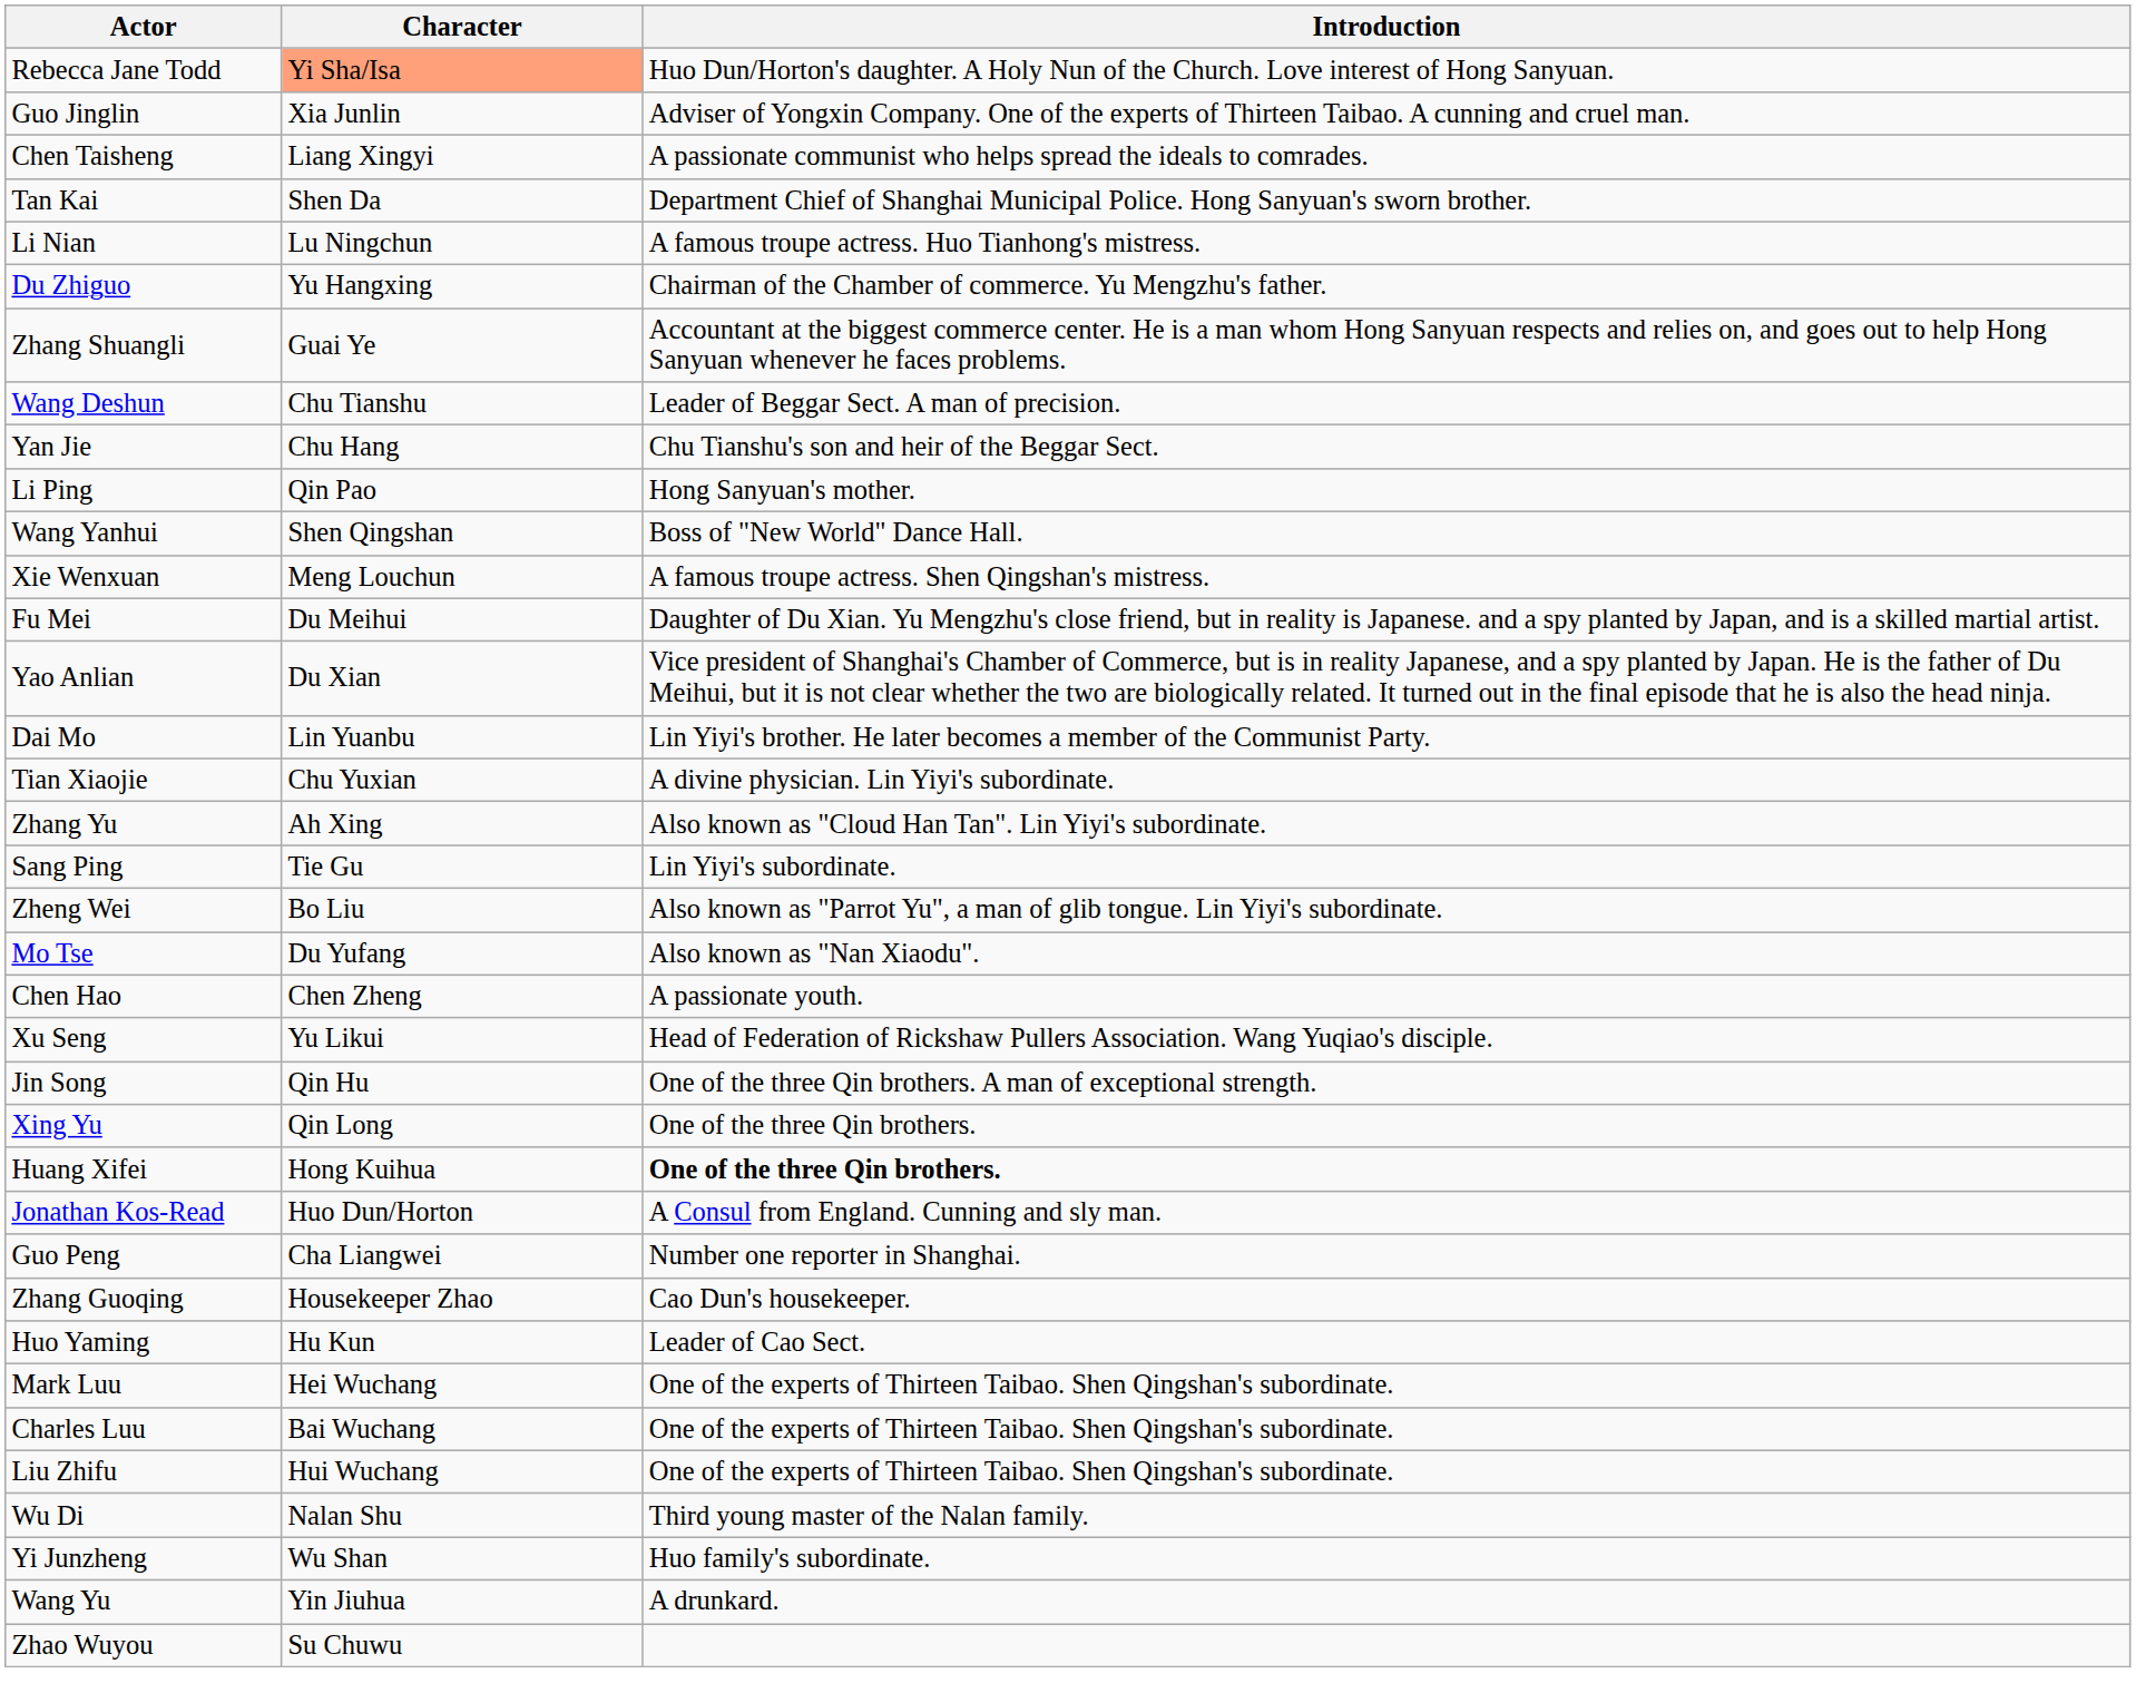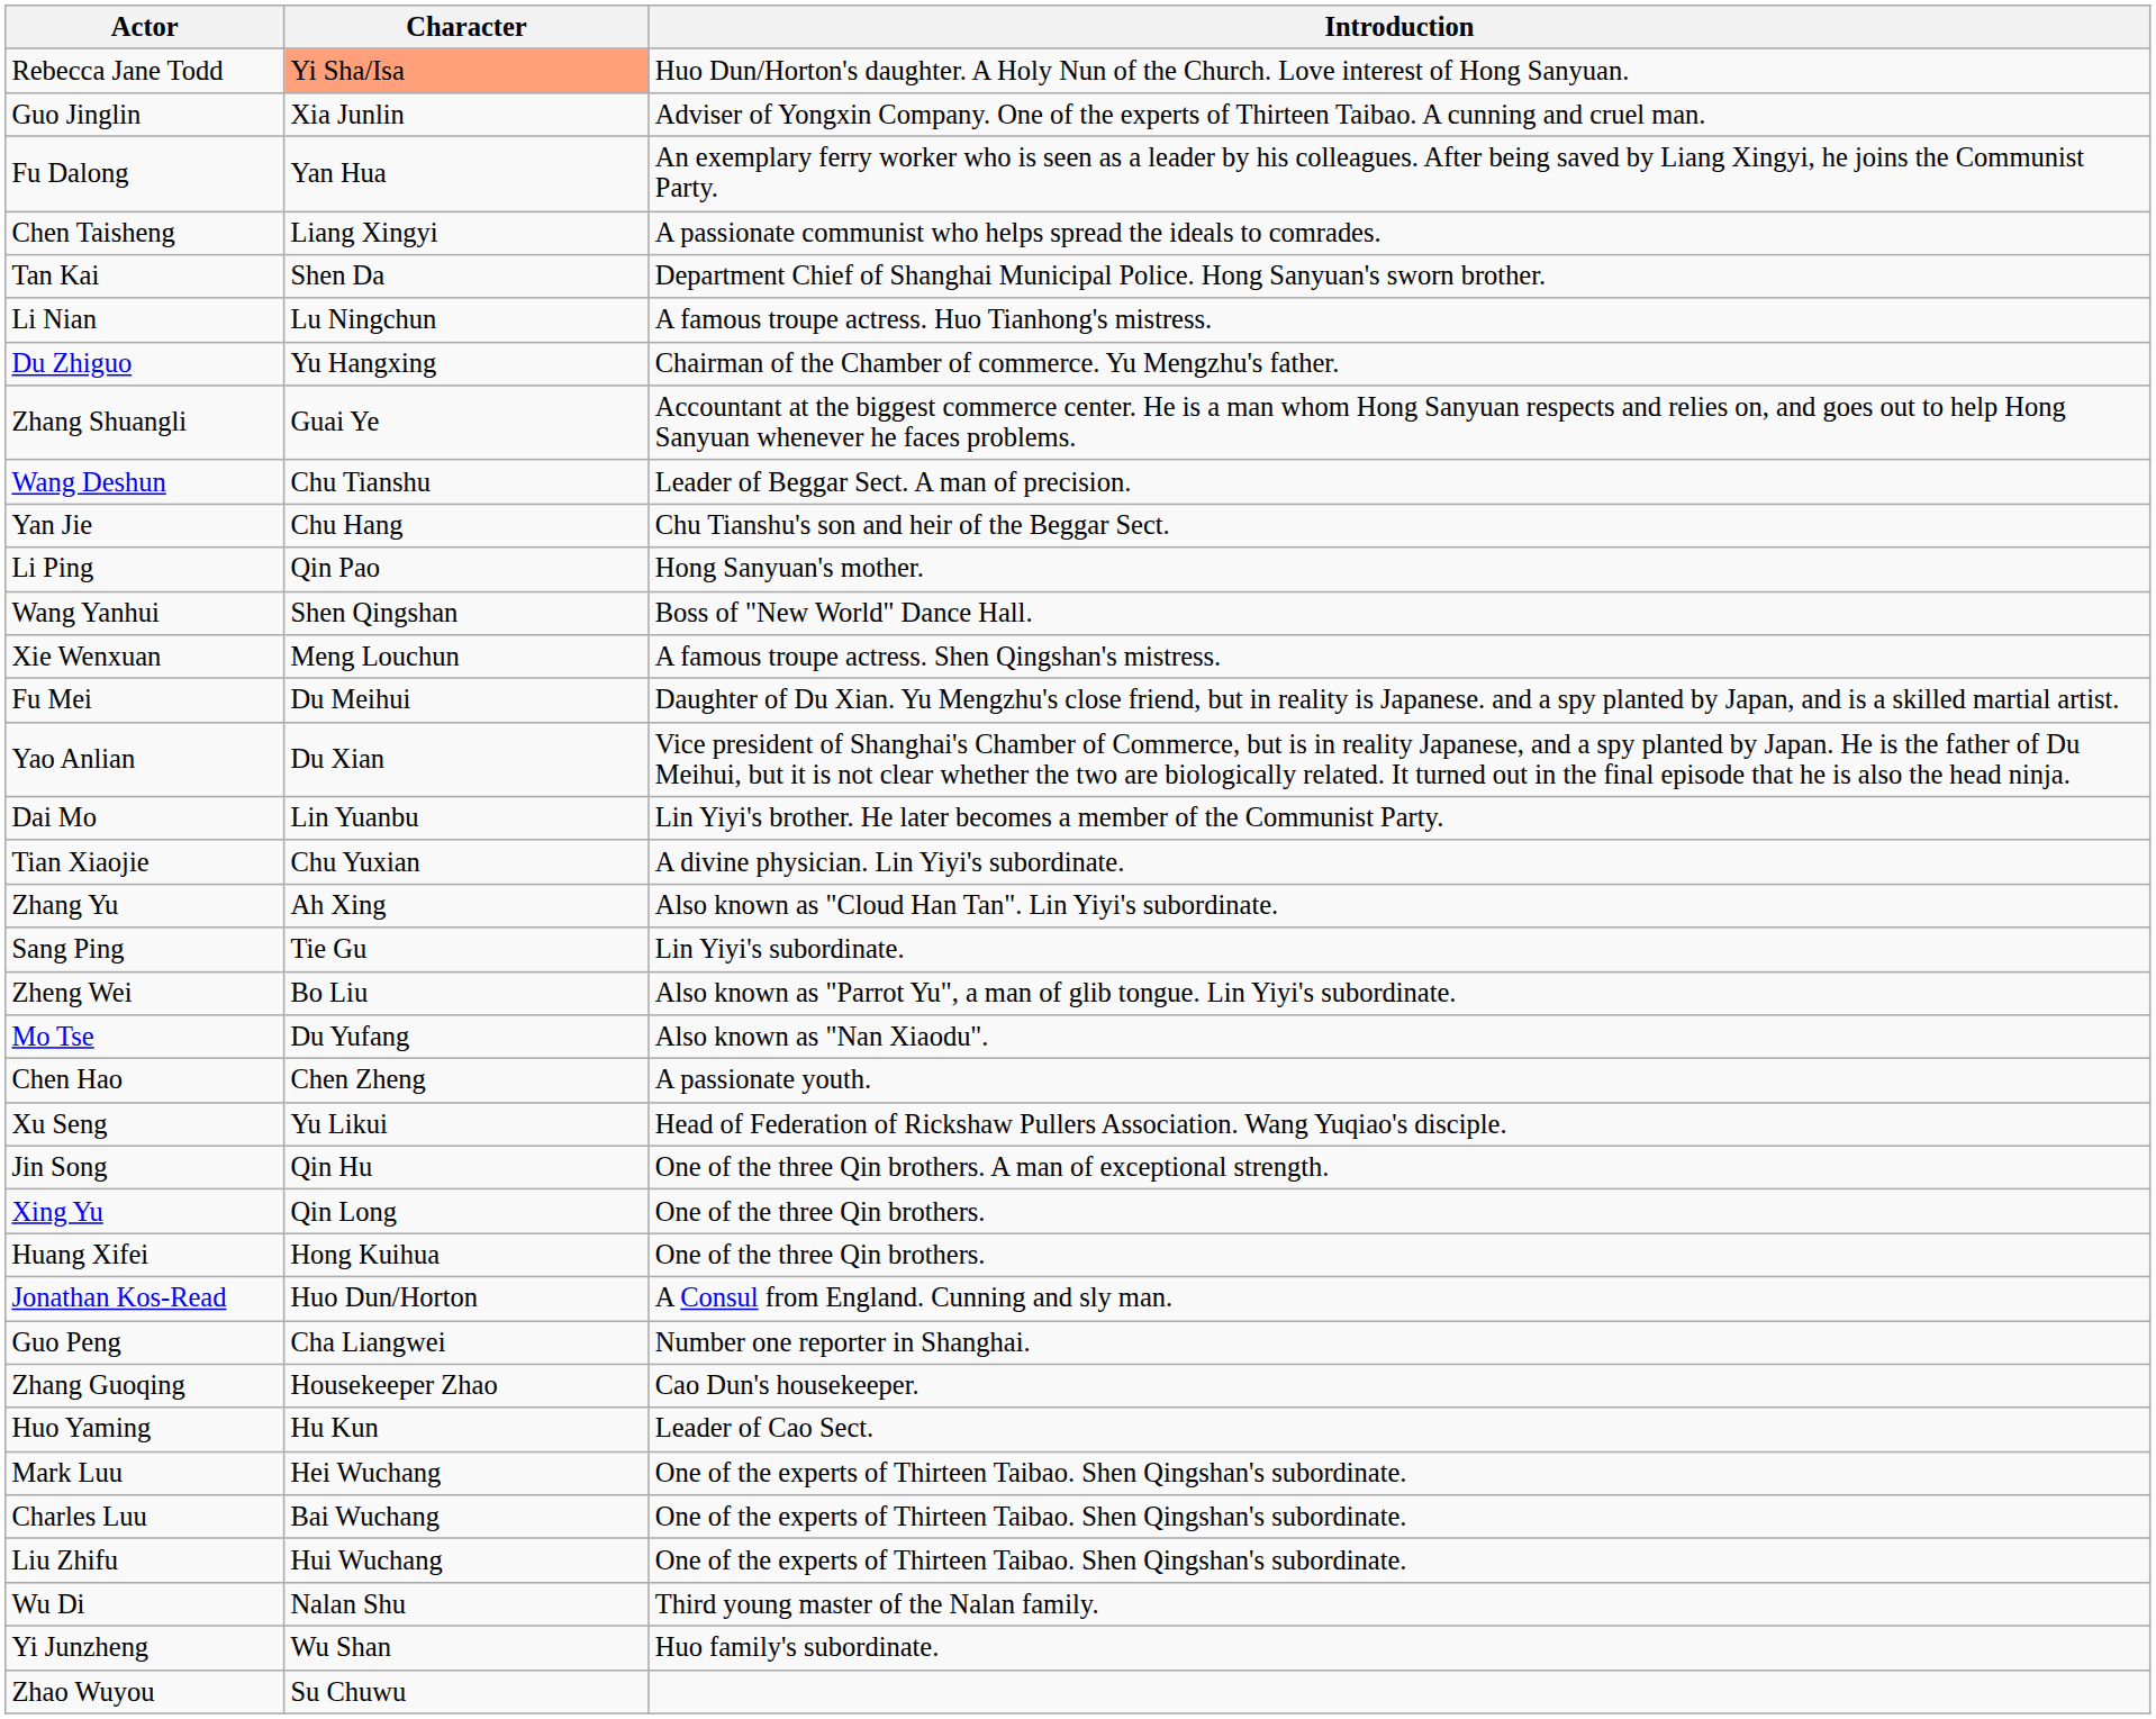+ row: Fu Dalong | Yan Hua | An exemplary ferry worker who is seen as a leader by his colleagues. After being saved by Liang Xingyi, he joins the Communist Party.
Huang Xifei | Introduction: bold -> normal
- row: Wang Yu | Yin Jiuhua | A drunkard.
